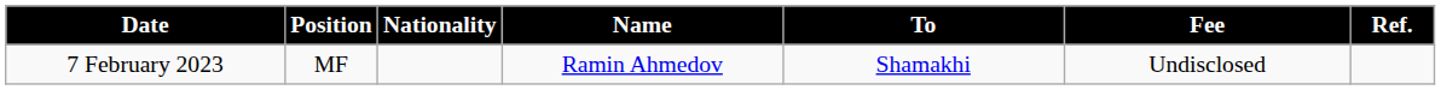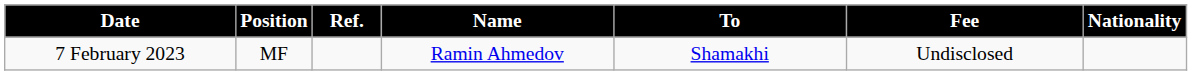columns swapped: Nationality <-> Ref.
